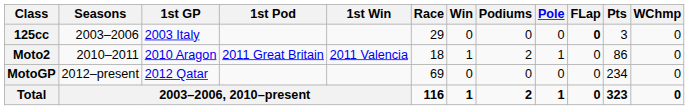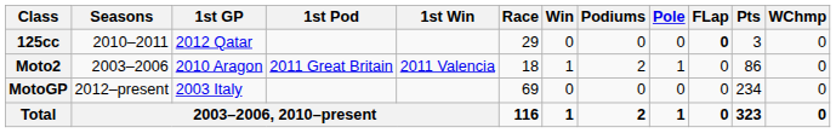125cc | Seasons: 2003–2006 -> 2010–2011
125cc | 1st GP: 2003 Italy -> 2012 Qatar
Moto2 | Seasons: 2010–2011 -> 2003–2006
MotoGP | 1st GP: 2012 Qatar -> 2003 Italy
